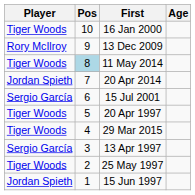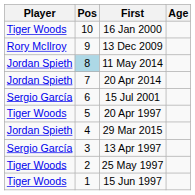11 May 2014 | Player: Tiger Woods -> Jordan Spieth
29 Mar 2015 | Player: Tiger Woods -> Jordan Spieth
15 Jun 1997 | Player: Jordan Spieth -> Tiger Woods
